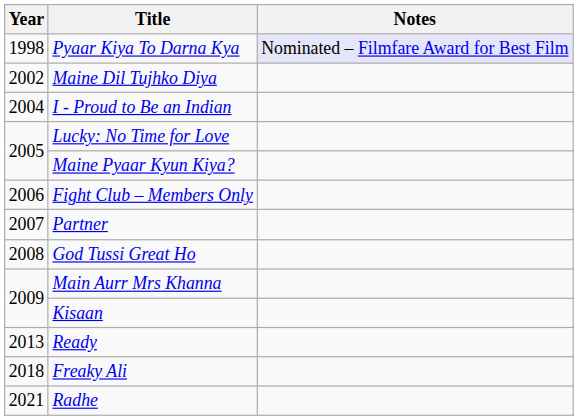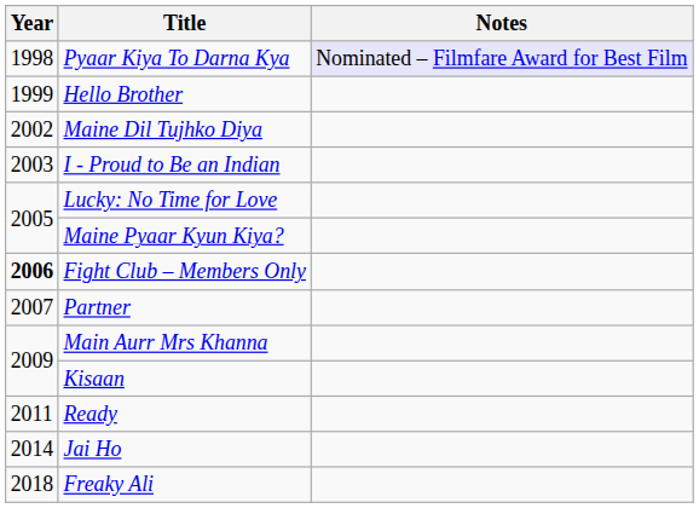+ row: 1999 | Hello Brother
I - Proud to Be an Indian | Year: 2004 -> 2003
Fight Club – Members Only | Year: normal -> bold
- row: 2008 | God Tussi Great Ho
Ready | Year: 2013 -> 2011
+ row: 2014 | Jai Ho
- row: 2021 | Radhe
